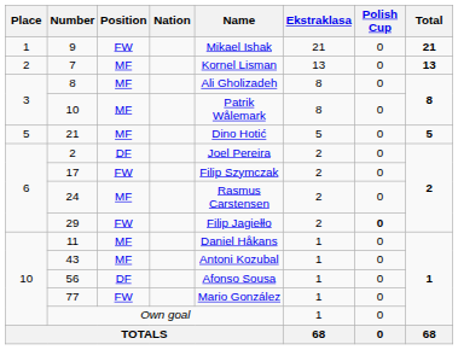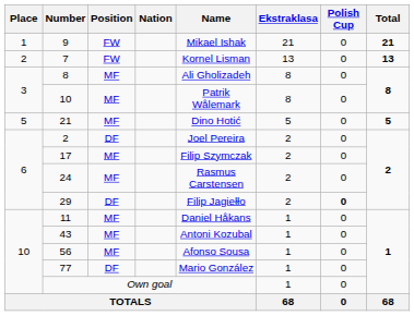7 | Position: MF -> FW
17 | Position: FW -> MF
29 | Position: FW -> DF
56 | Position: DF -> MF
77 | Position: FW -> DF
